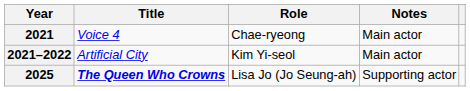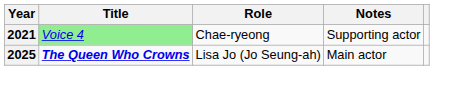2021 | Title: no background -> lightgreen background
2021 | Notes: Main actor -> Supporting actor
- row: 2021–2022 | Artificial City | Kim Yi-seol | Main actor
2025 | Notes: Supporting actor -> Main actor
